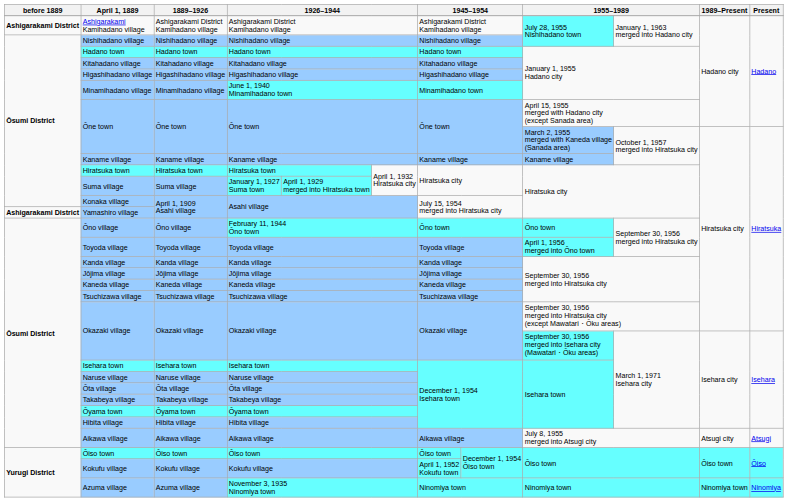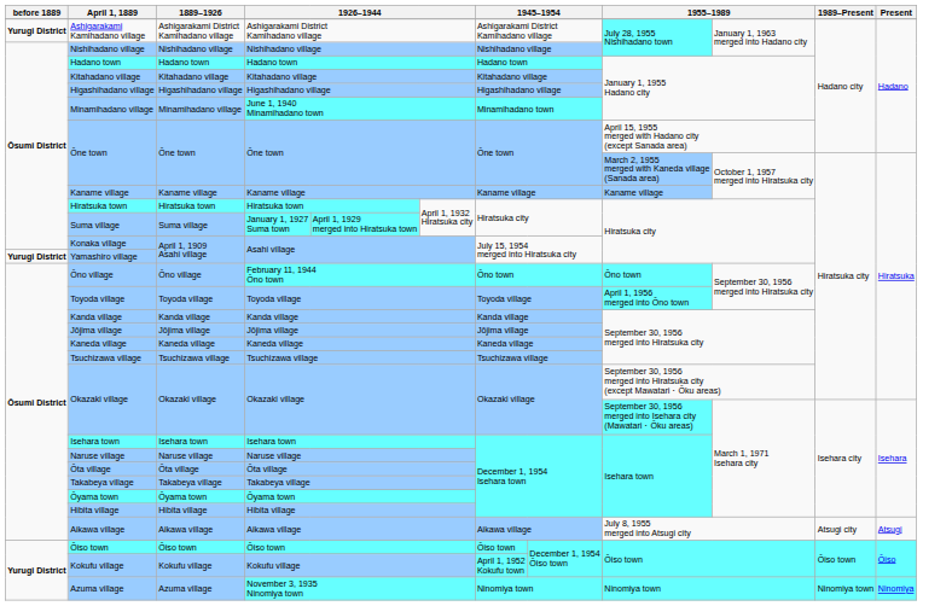Ashigarakami Kamihadano village | before 1889: Ashigarakami District -> Yurugi District
Yamashiro village | before 1889: Ashigarakami District -> Yurugi District
